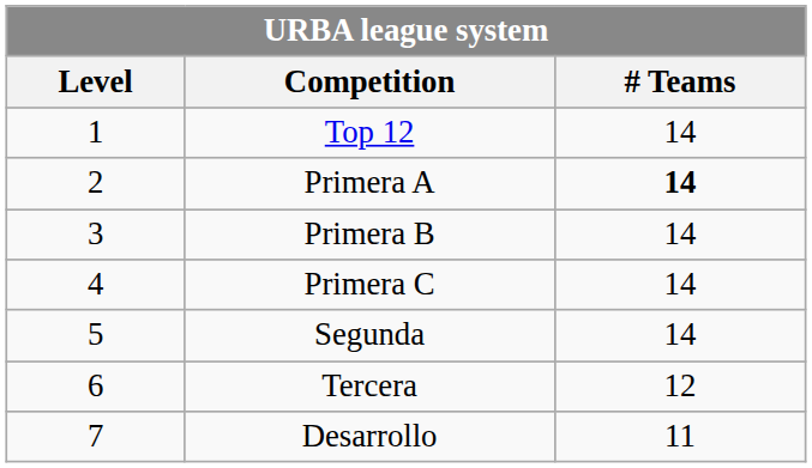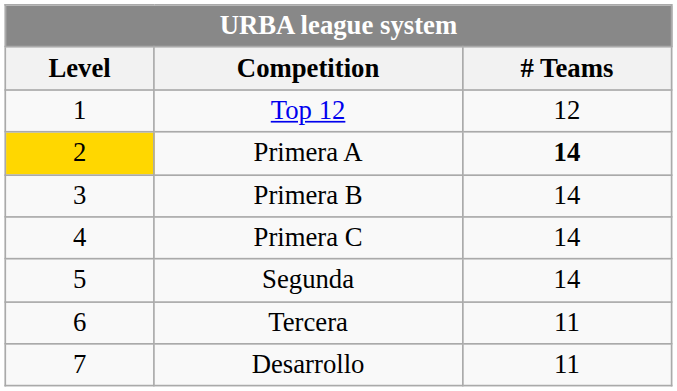Top 12 | # Teams: 14 -> 12
Primera A | Level: no background -> gold background
Tercera | # Teams: 12 -> 11
